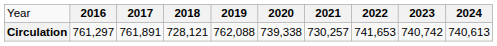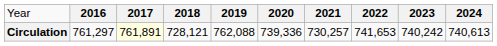Circulation | column 3: no background -> lightyellow background
Circulation | column 6: 739,338 -> 739,336
Circulation | column 9: 740,742 -> 740,242
